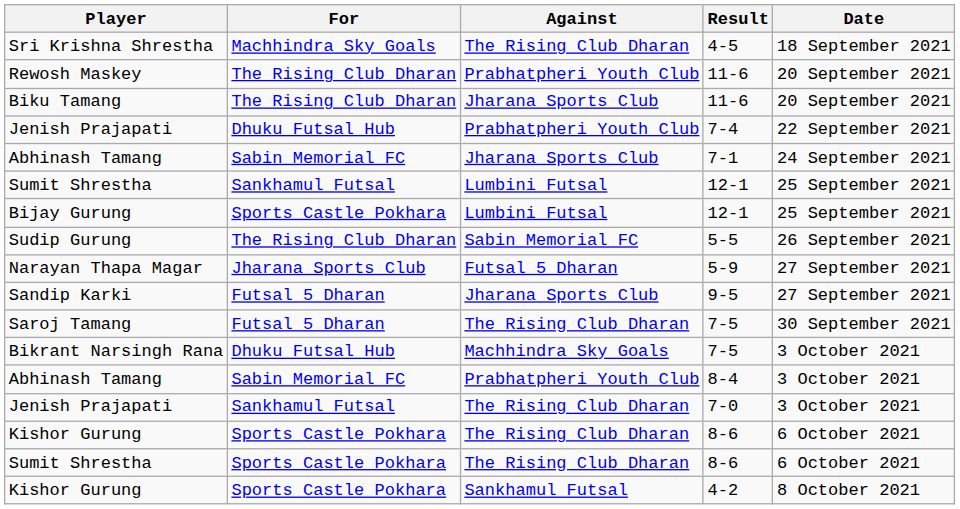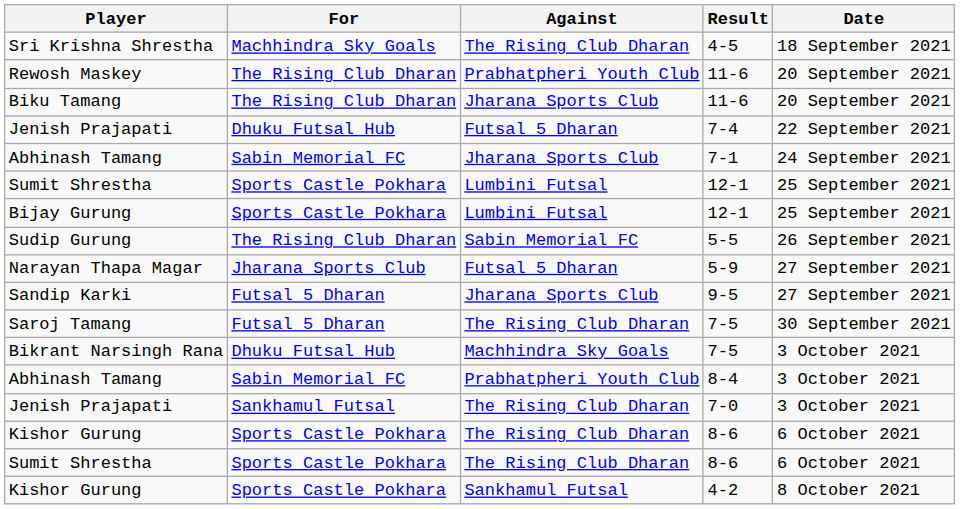Jenish Prajapati / 7-4 | Against: Prabhatpheri Youth Club -> Futsal 5 Dharan
Sumit Shrestha / 12-1 | For: Sankhamul Futsal -> Sports Castle Pokhara
